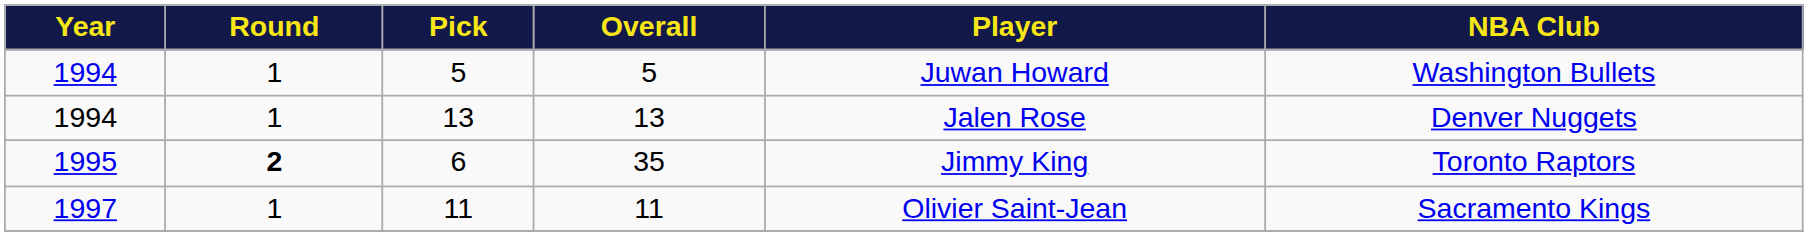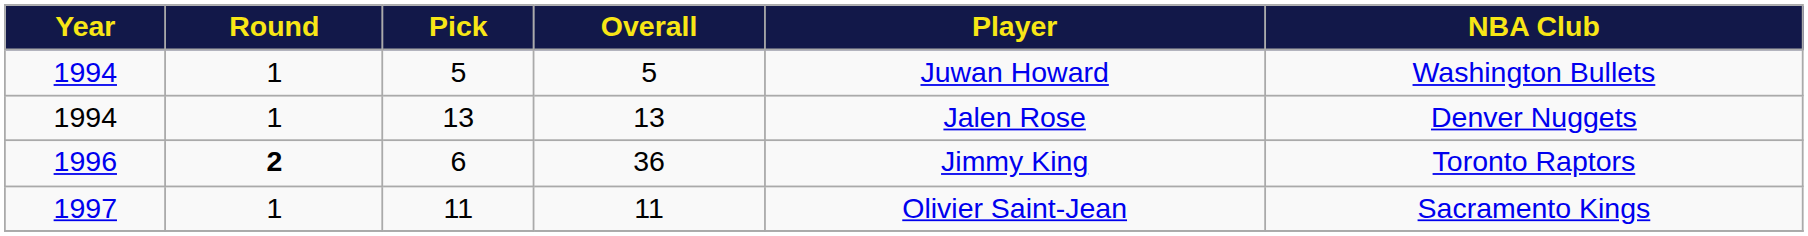6 | Year: 1995 -> 1996
6 | Overall: 35 -> 36
